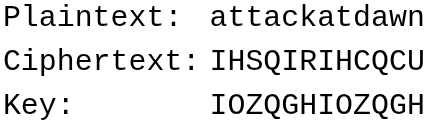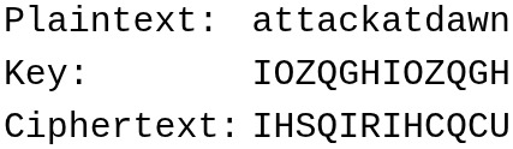rows swapped: Key: <-> Ciphertext:
